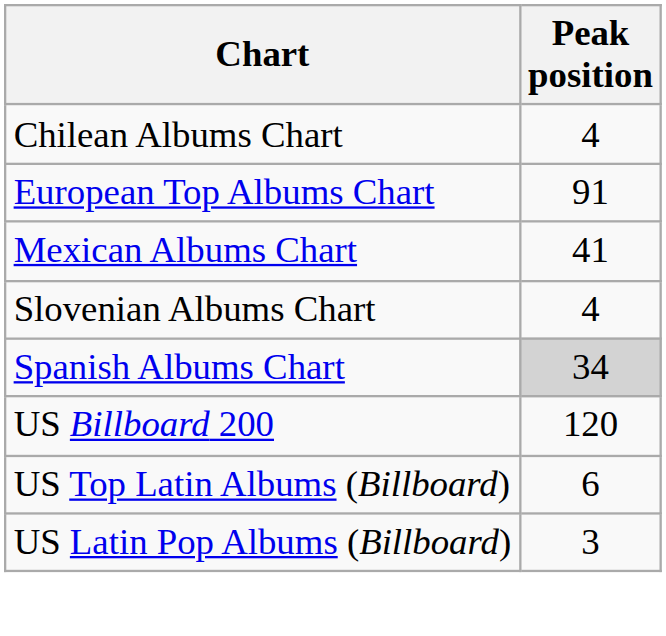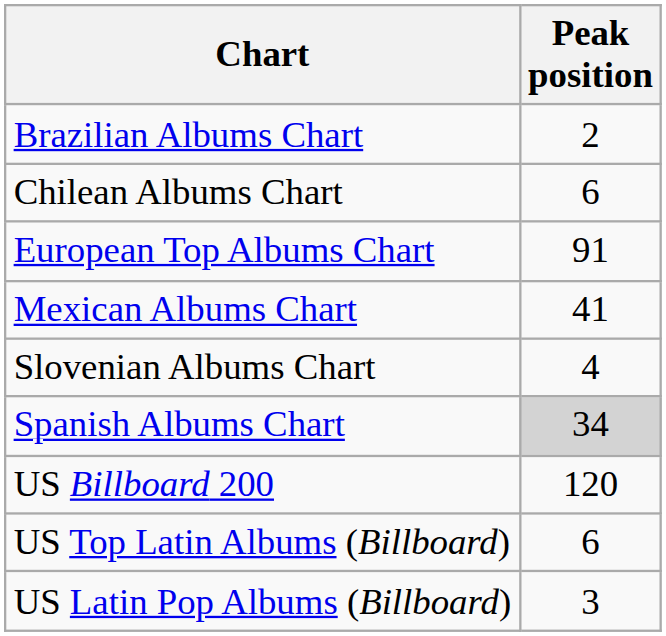+ row: Brazilian Albums Chart | 2
Chilean Albums Chart | Peak position: 4 -> 6
